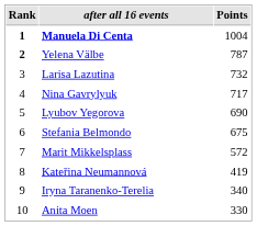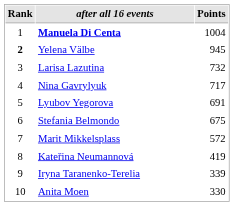Manuela Di Centa | Rank: bold -> normal
Yelena Välbe | Points: 787 -> 945
Lyubov Yegorova | Points: 690 -> 691
Iryna Taranenko-Terelia | Points: 340 -> 339
